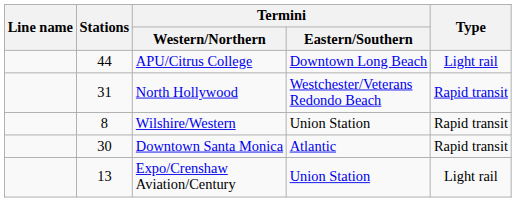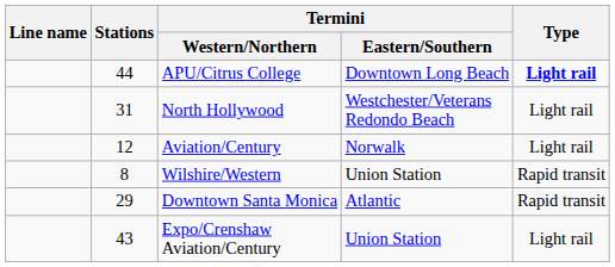APU/Citrus College | Type: normal -> bold
North Hollywood | Type: Rapid transit -> Light rail
+ row: 12 | Aviation/Century | Norwalk | Light rail
Downtown Santa Monica | Stations: 30 -> 29
Expo/Crenshaw Aviation/Century | Stations: 13 -> 43
